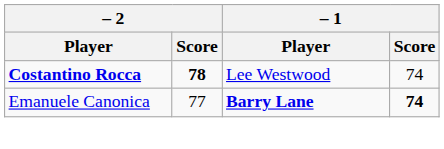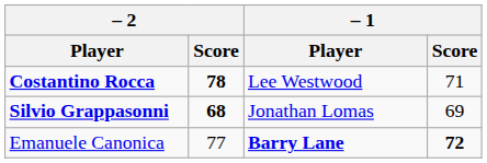Costantino Rocca | – 1 / Score: 74 -> 71
+ row: Silvio Grappasonni | 68 | Jonathan Lomas | 69
Emanuele Canonica | – 1 / Score: 74 -> 72
